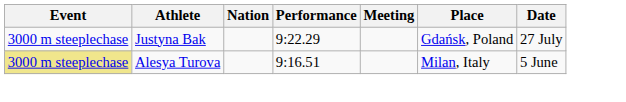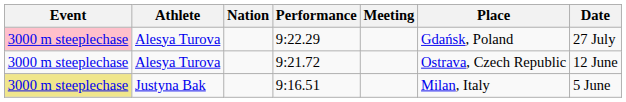9:22.29 | Event: no background -> pink background
9:22.29 | Athlete: Justyna Bak -> Alesya Turova
+ row: 3000 m steeplechase | Alesya Turova | 9:21.72 | Ostrava, Czech Republic | 12 June
9:16.51 | Athlete: Alesya Turova -> Justyna Bak
